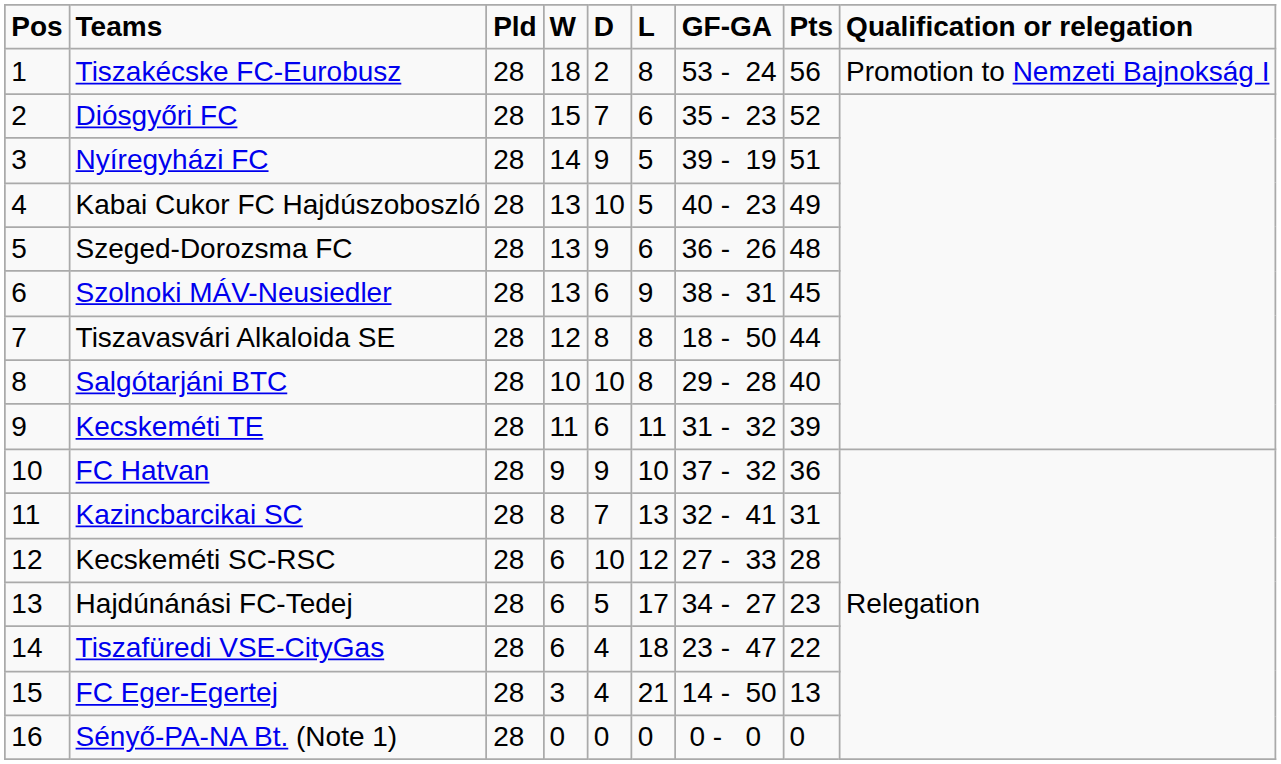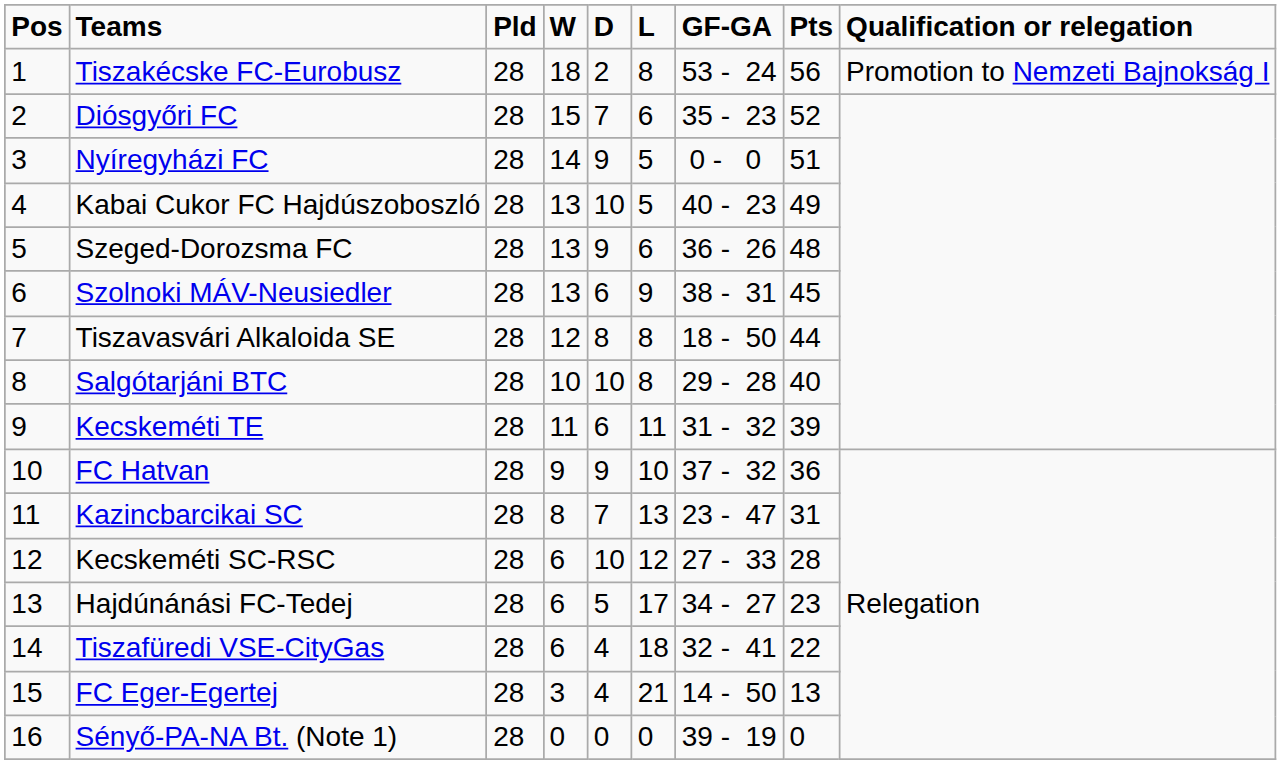Nyíregyházi FC | GF-GA: 39 - 19 -> 0 - 0
Kazincbarcikai SC | GF-GA: 32 - 41 -> 23 - 47
Tiszafüredi VSE-CityGas | GF-GA: 23 - 47 -> 32 - 41
Sényő-PA-NA Bt. (Note 1) | GF-GA: 0 - 0 -> 39 - 19
